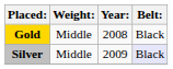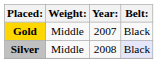Gold | Year:: 2008 -> 2007
Silver | Year:: 2009 -> 2008
